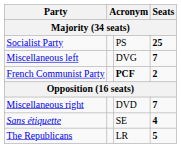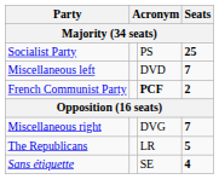Miscellaneous left | column 3: DVG -> DVD
Miscellaneous right | column 3: DVD -> DVG
rows swapped: The Republicans <-> Sans étiquette
